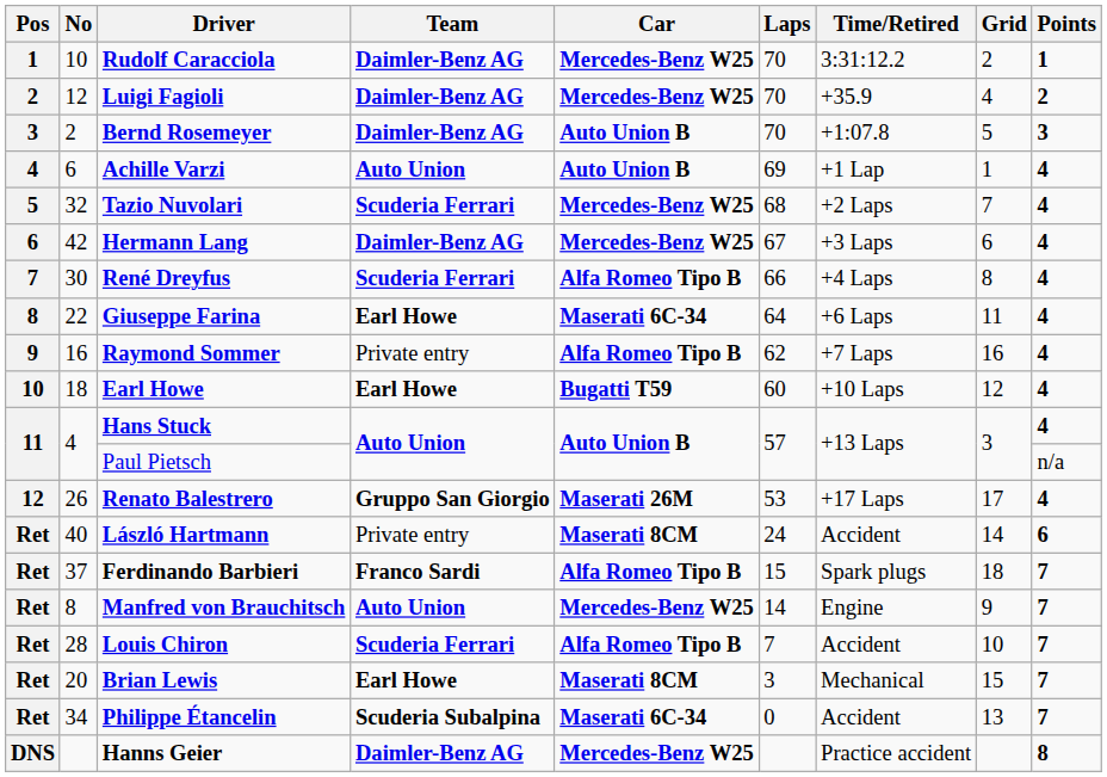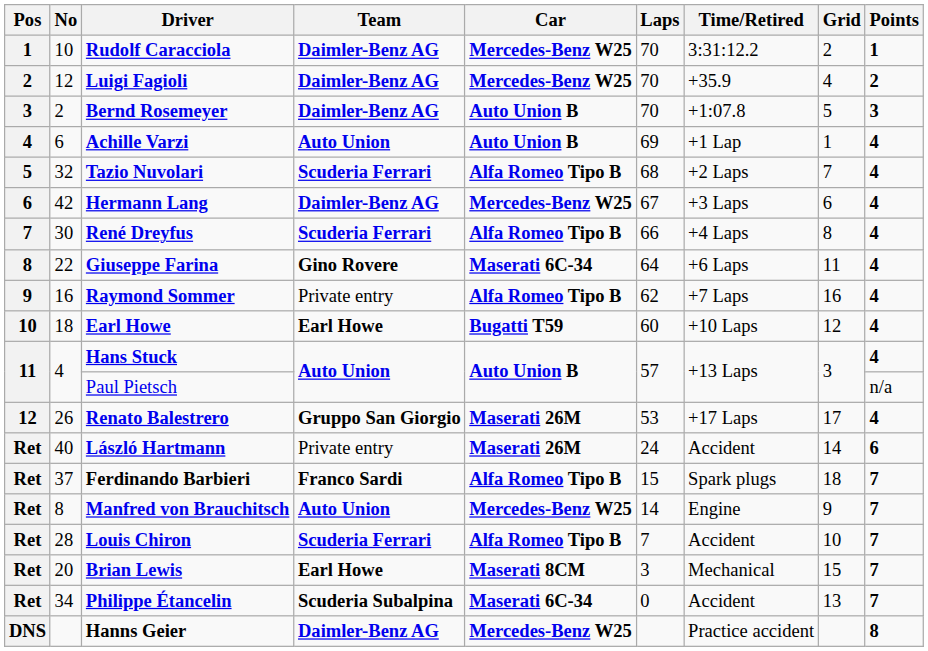Tazio Nuvolari | Car: Mercedes-Benz W25 -> Alfa Romeo Tipo B
Giuseppe Farina | Team: Earl Howe -> Gino Rovere
László Hartmann | Car: Maserati 8CM -> Maserati 26M
